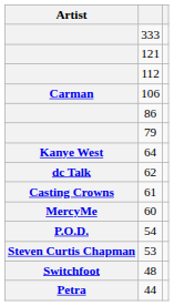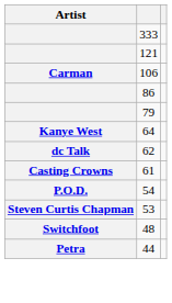- row: 112
- row: MercyMe | 60
